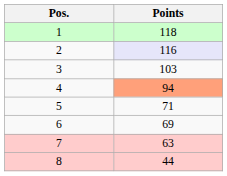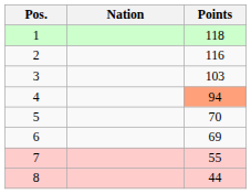+ column: Nation
2 | Points: lavender background -> no background
5 | Points: 71 -> 70
7 | Points: 63 -> 55
